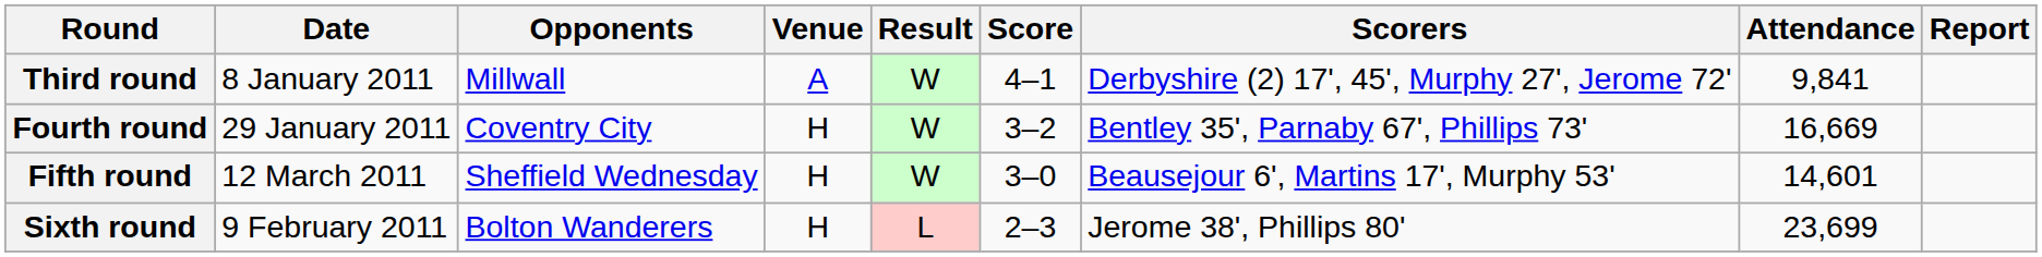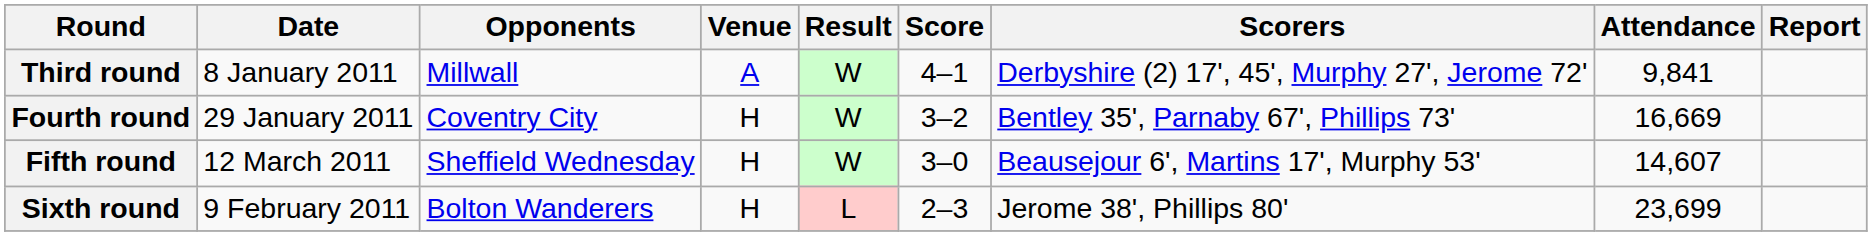Fifth round | Attendance: 14,601 -> 14,607
